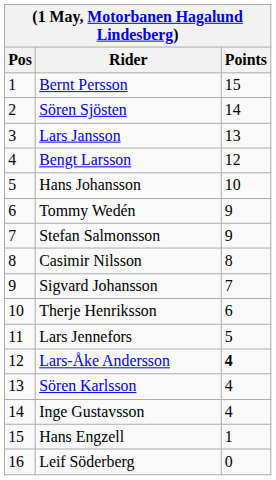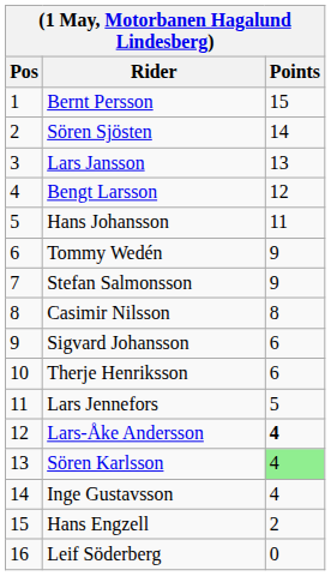Hans Johansson | Points: 10 -> 11
Sigvard Johansson | Points: 7 -> 6
Sören Karlsson | Points: no background -> lightgreen background
Hans Engzell | Points: 1 -> 2
